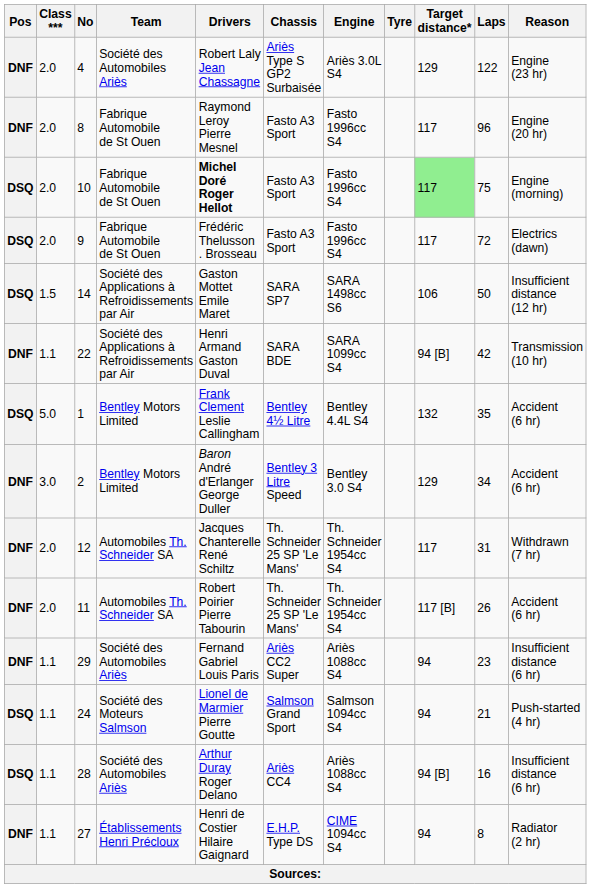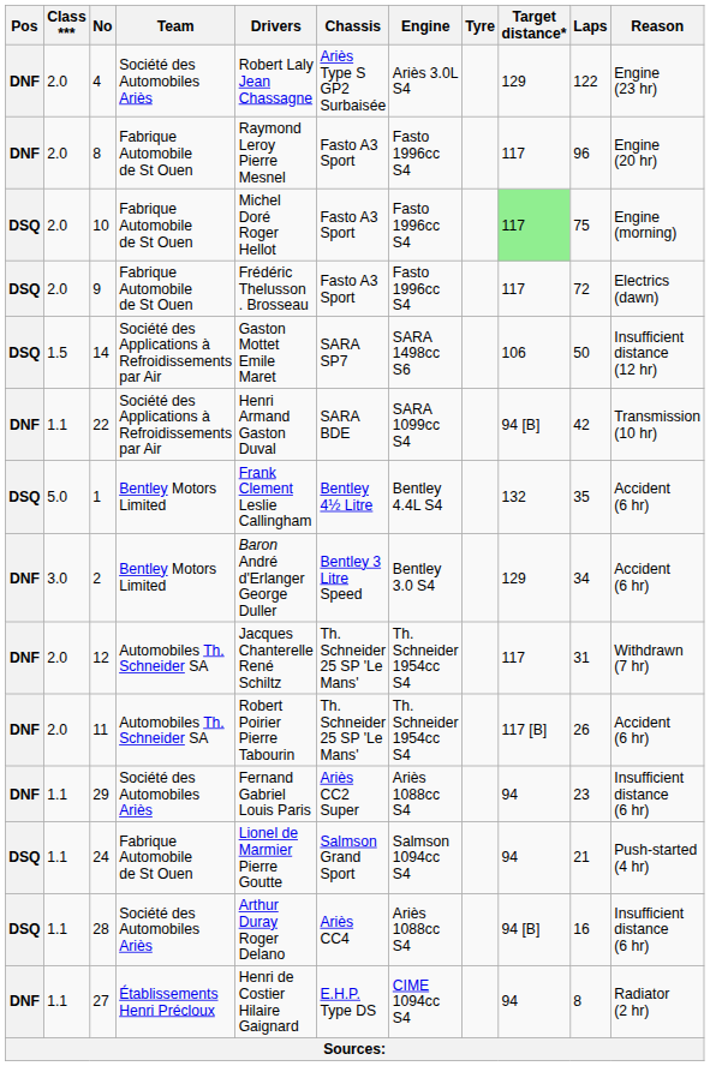10 | Drivers: bold -> normal
24 | Team: Société des Moteurs Salmson -> Fabrique Automobile de St Ouen
